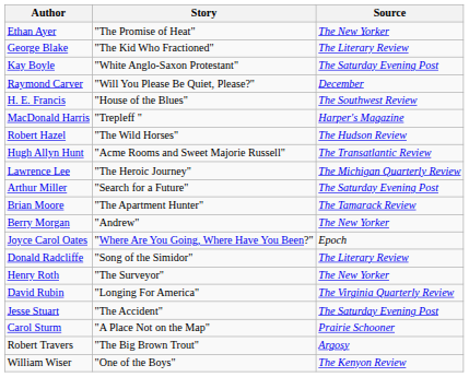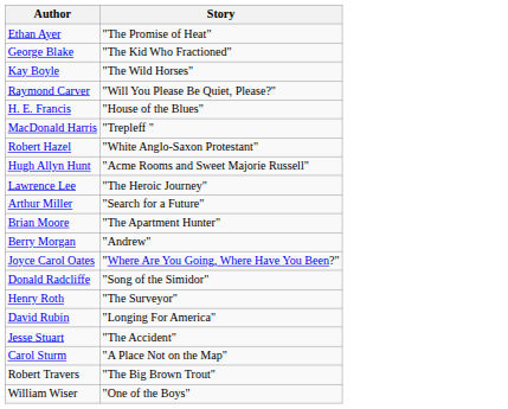- column: Source | The New Yorker | The Literary Review | The Saturday Evening Post | December | The Southwest Review | Harper's Magazine | The Hudson Review | The Transatlantic Review | The Michigan Quarterly Review | The Saturday Evening Post | The Tamarack Review | The New Yorker | Epoch | The Literary Review | The New Yorker | The Virginia Quarterly Review | The Saturday Evening Post | Prairie Schooner | Argosy | The Kenyon Review
Kay Boyle | Story: "White Anglo-Saxon Protestant" -> "The Wild Horses"
Robert Hazel | Story: "The Wild Horses" -> "White Anglo-Saxon Protestant"
